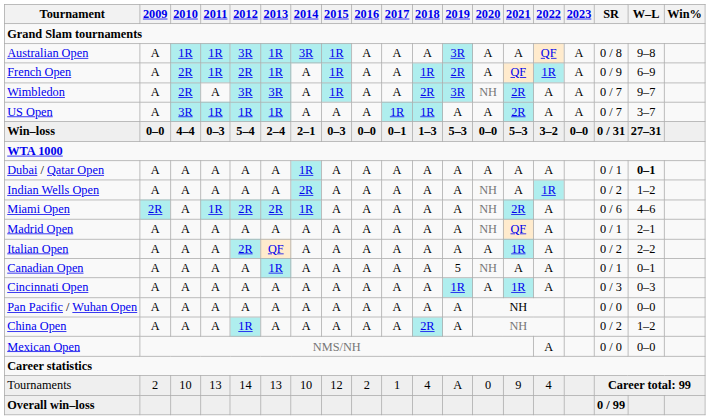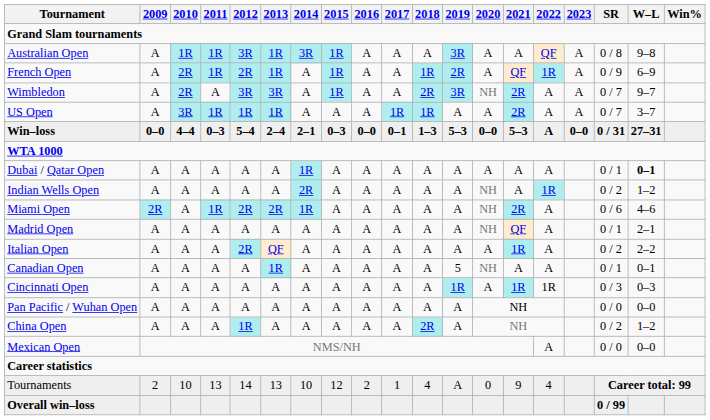Win–loss | 2022: 3–2 -> A
Cincinnati Open | 2022: A -> 1R
